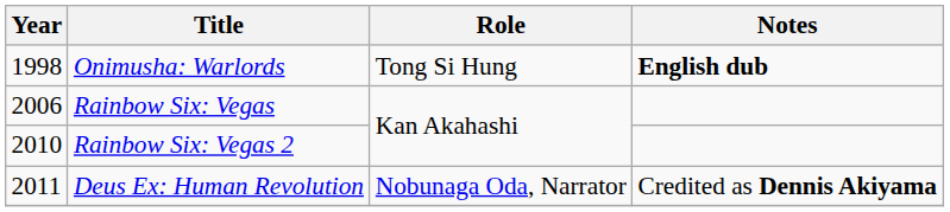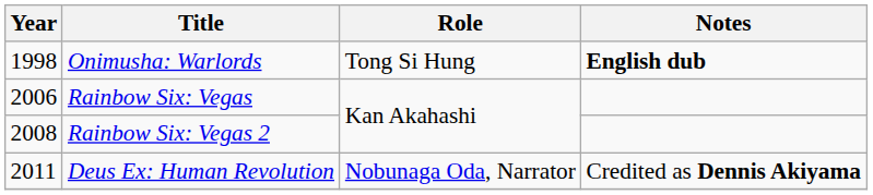Rainbow Six: Vegas 2 | Year: 2010 -> 2008
